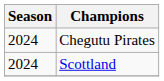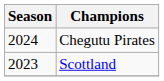Scottland | Season: 2024 -> 2023
